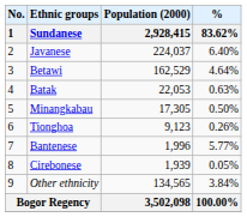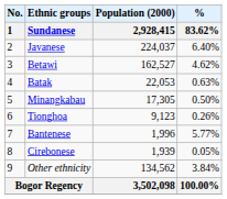Betawi | Population (2000) / 2,928,415: 162,529 -> 162,527
Betawi | % / 83.62%: 4.64% -> 4.62%
Other ethnicity | Population (2000) / 2,928,415: 134,565 -> 134,562
